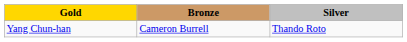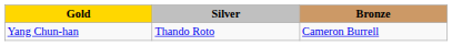columns swapped: Silver <-> Bronze
